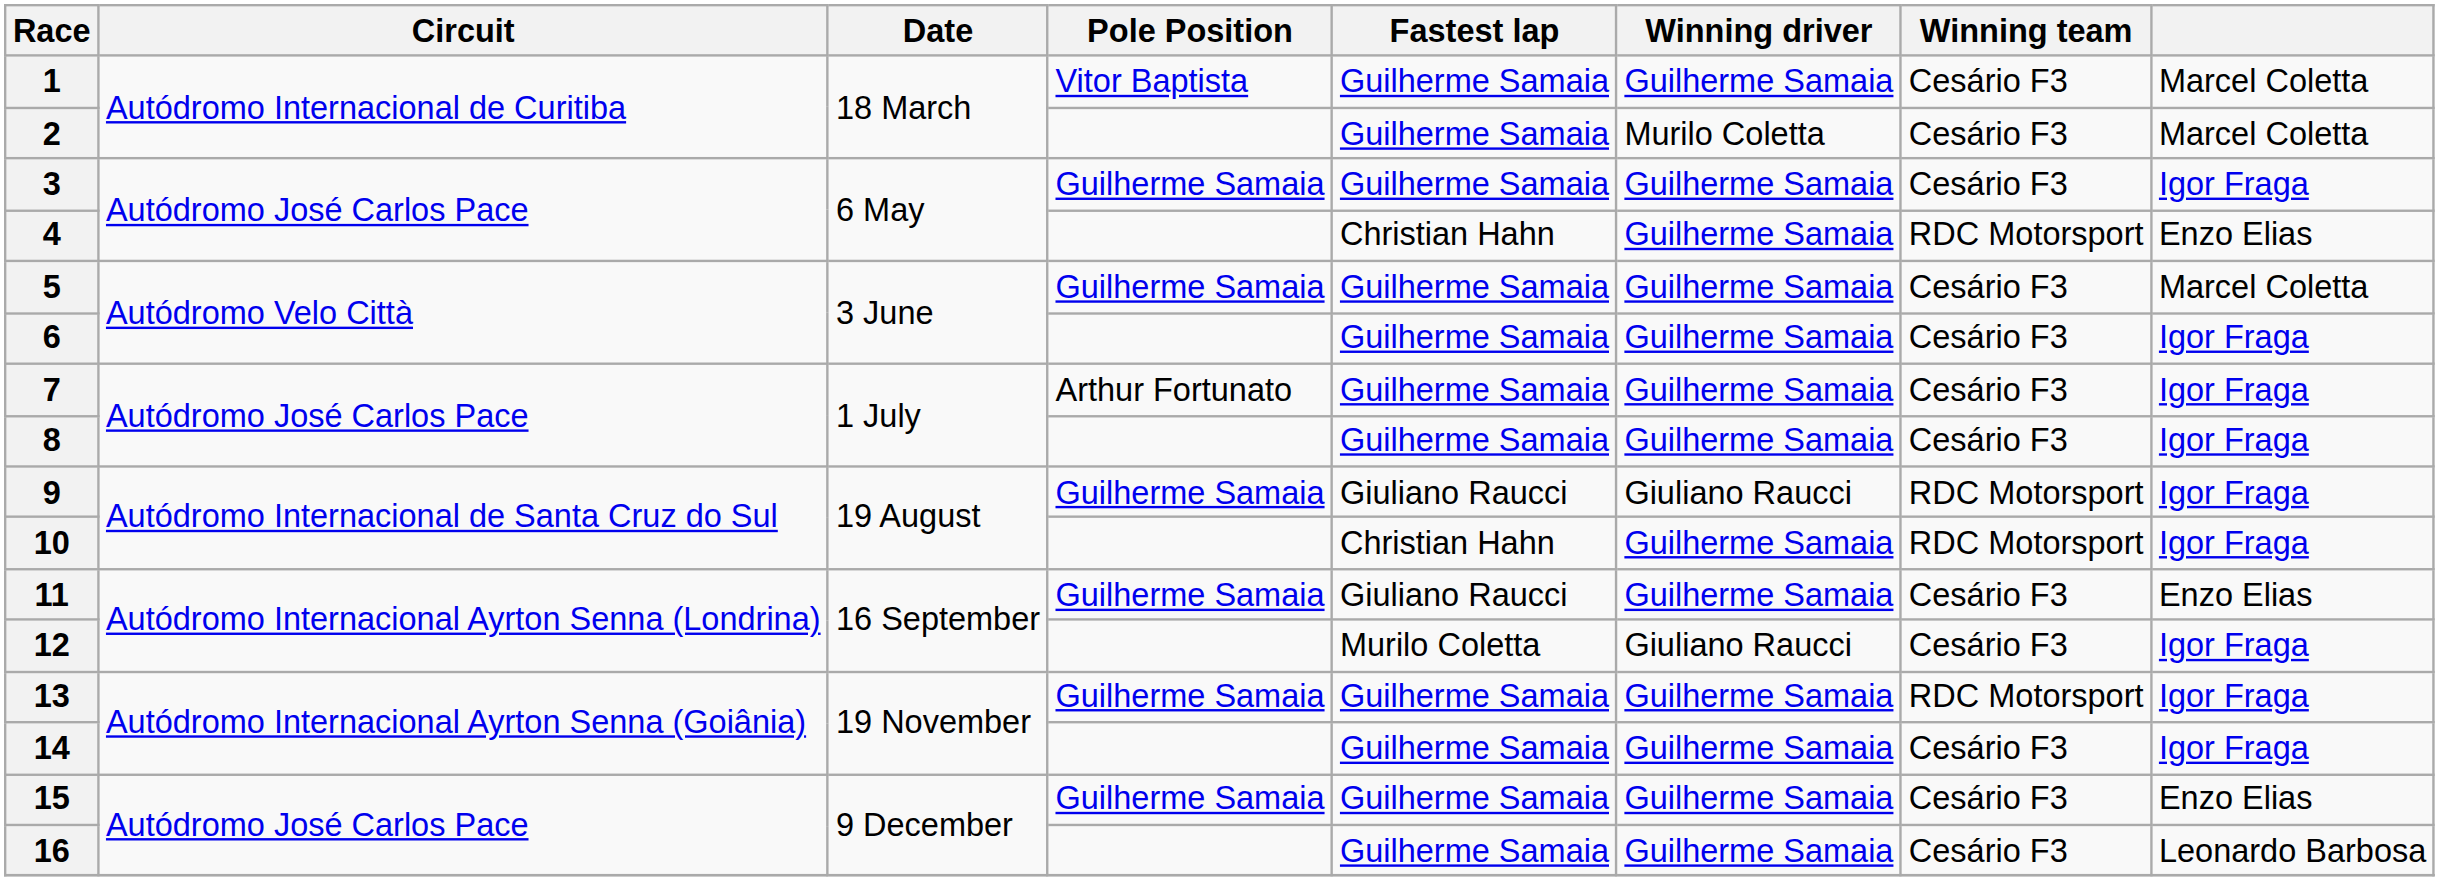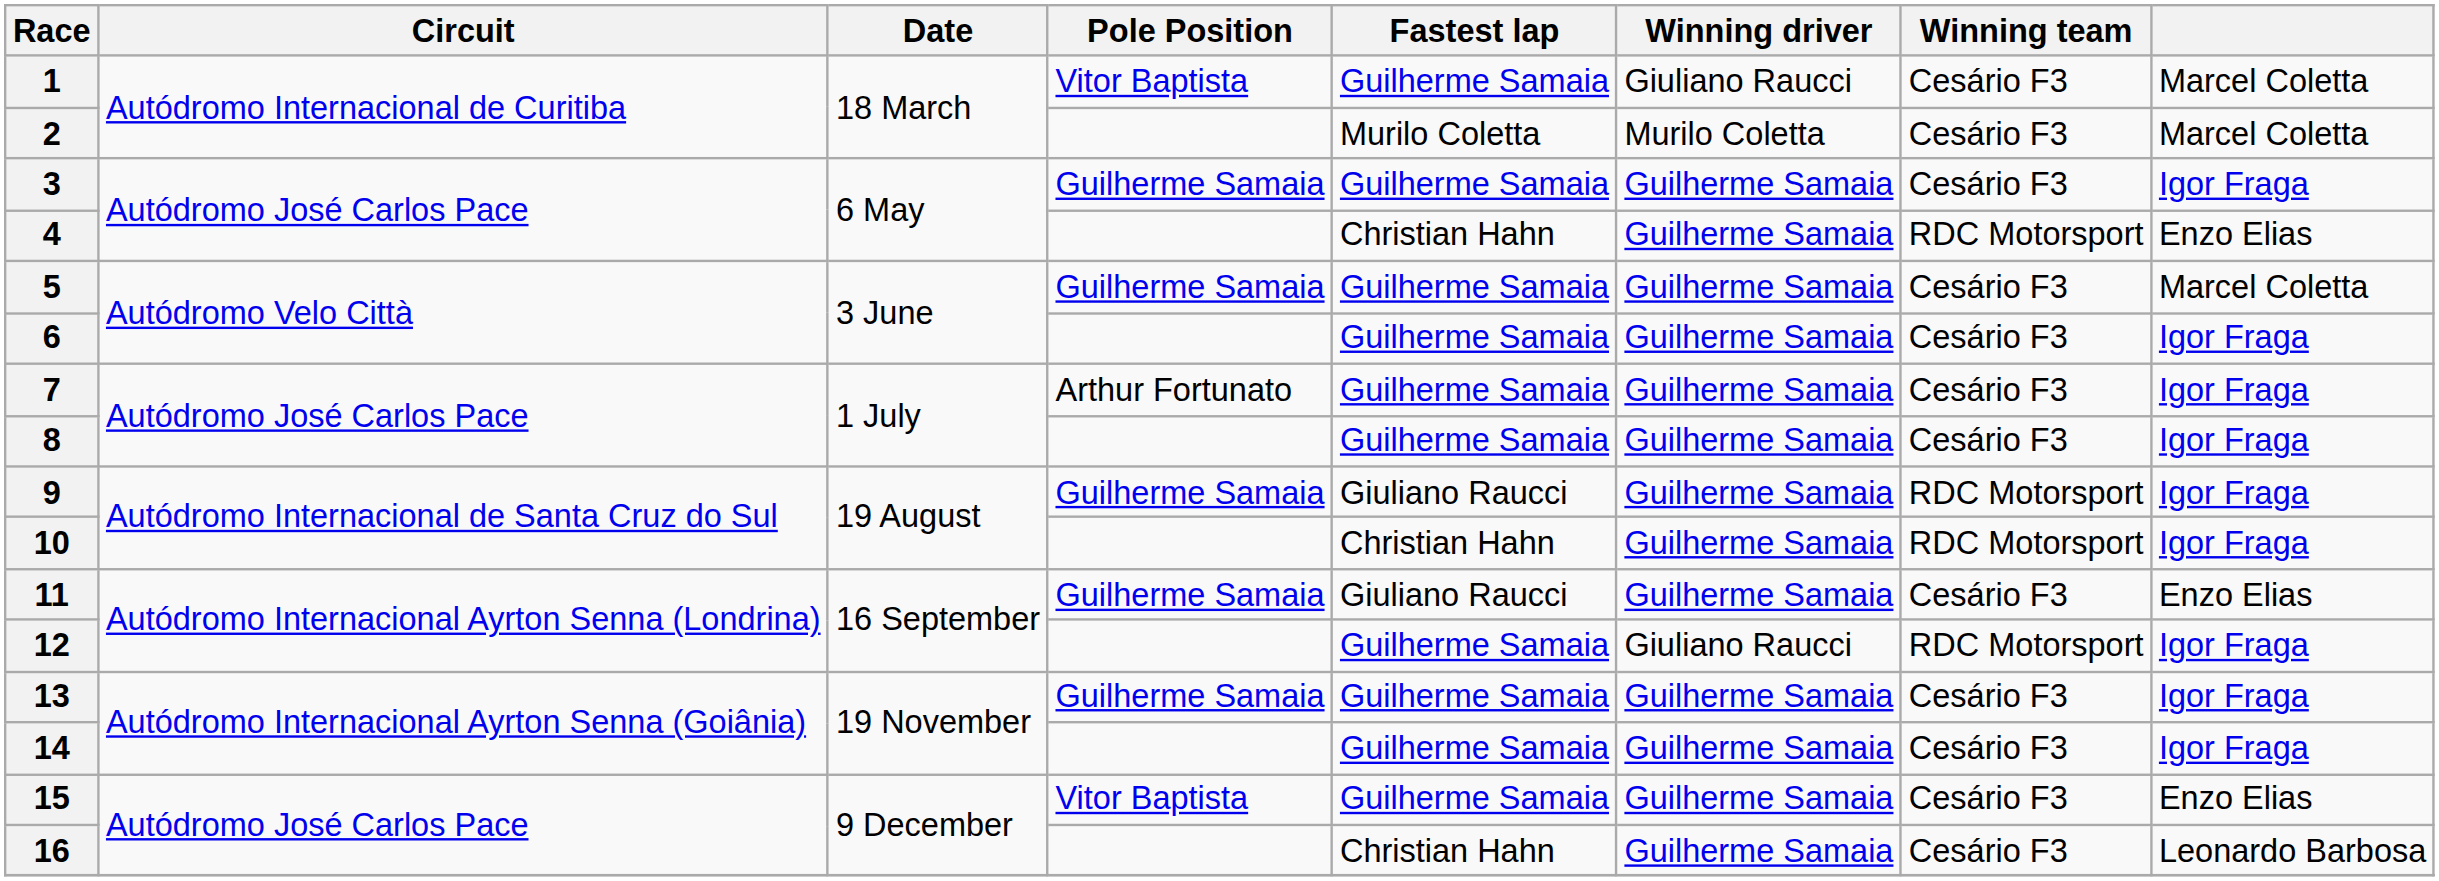1 | Winning driver: Guilherme Samaia -> Giuliano Raucci
2 | Fastest lap: Guilherme Samaia -> Murilo Coletta
9 | Winning driver: Giuliano Raucci -> Guilherme Samaia
12 | Fastest lap: Murilo Coletta -> Guilherme Samaia
12 | Winning team: Cesário F3 -> RDC Motorsport
13 | Winning team: RDC Motorsport -> Cesário F3
15 | Pole Position: Guilherme Samaia -> Vitor Baptista
16 | Fastest lap: Guilherme Samaia -> Christian Hahn
